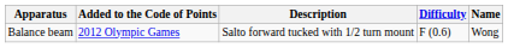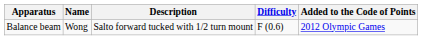columns swapped: Name <-> Added to the Code of Points
